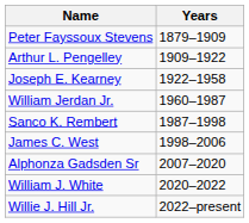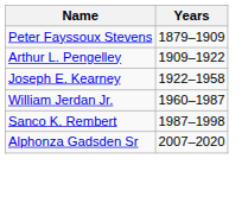- row: James C. West | 1998–2006
- row: William J. White | 2020–2022
- row: Willie J. Hill Jr. | 2022–present
